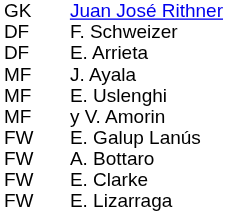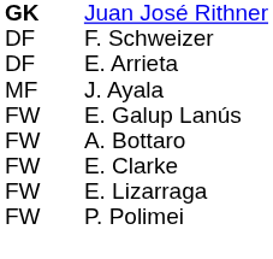Juan José Rithner | column 1: normal -> bold
- row: MF | E. Uslenghi
- row: MF | y V. Amorin
+ row: FW | P. Polimei
